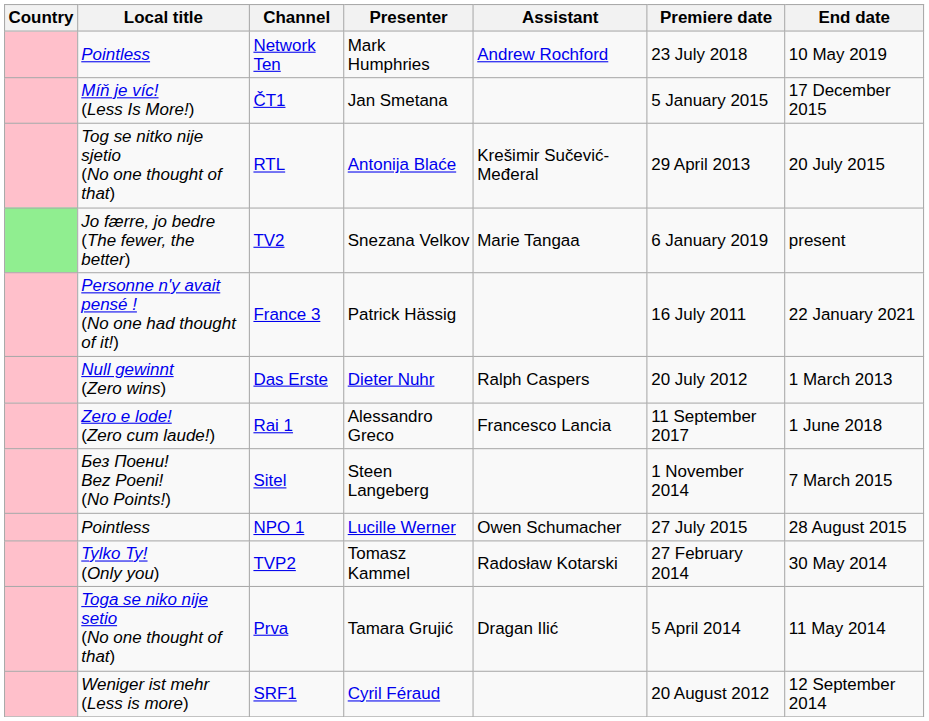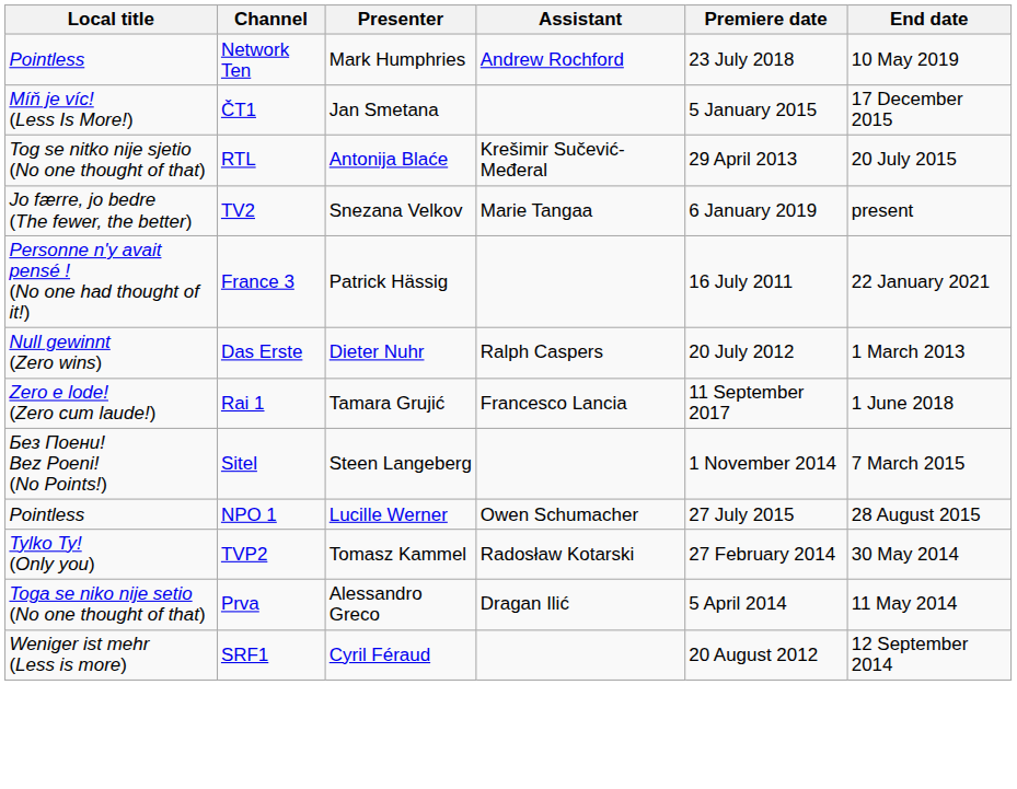- column: Country
Rai 1 | Presenter: Alessandro Greco -> Tamara Grujić
Prva | Presenter: Tamara Grujić -> Alessandro Greco
